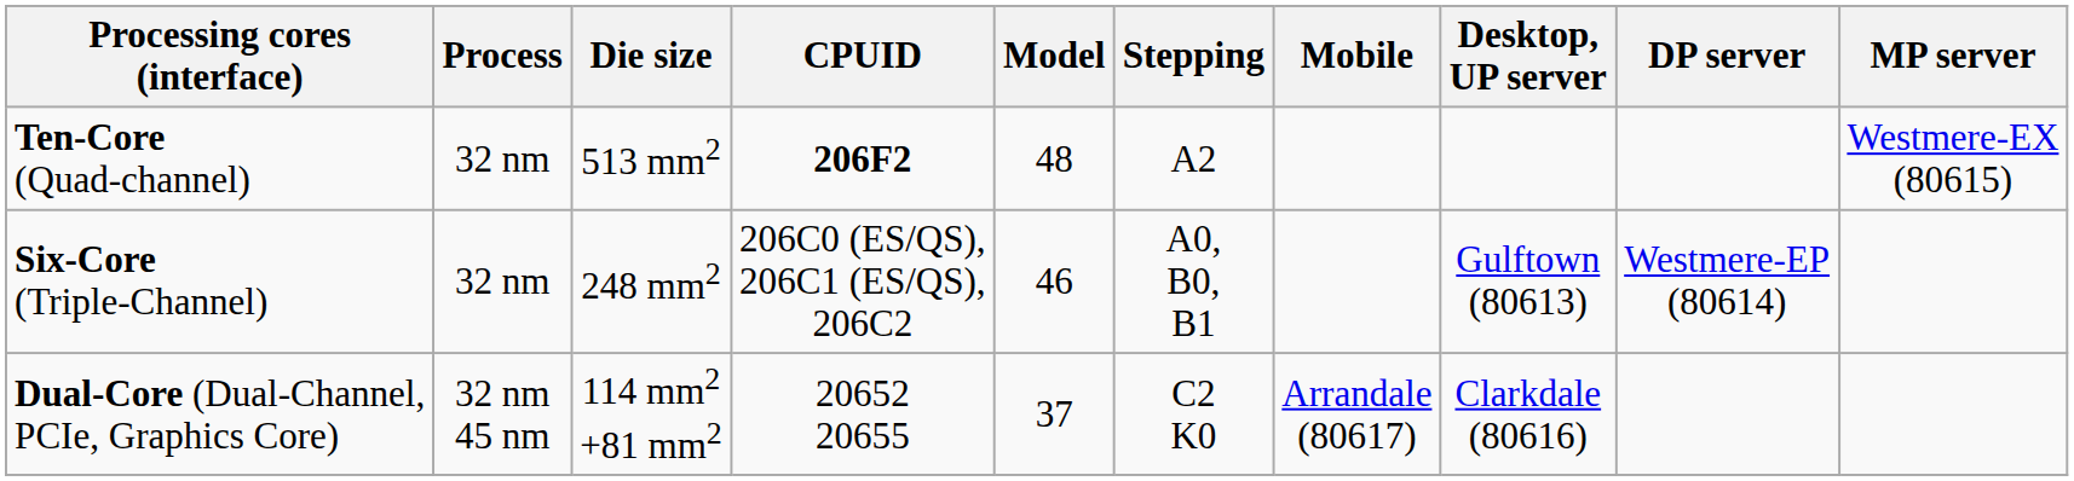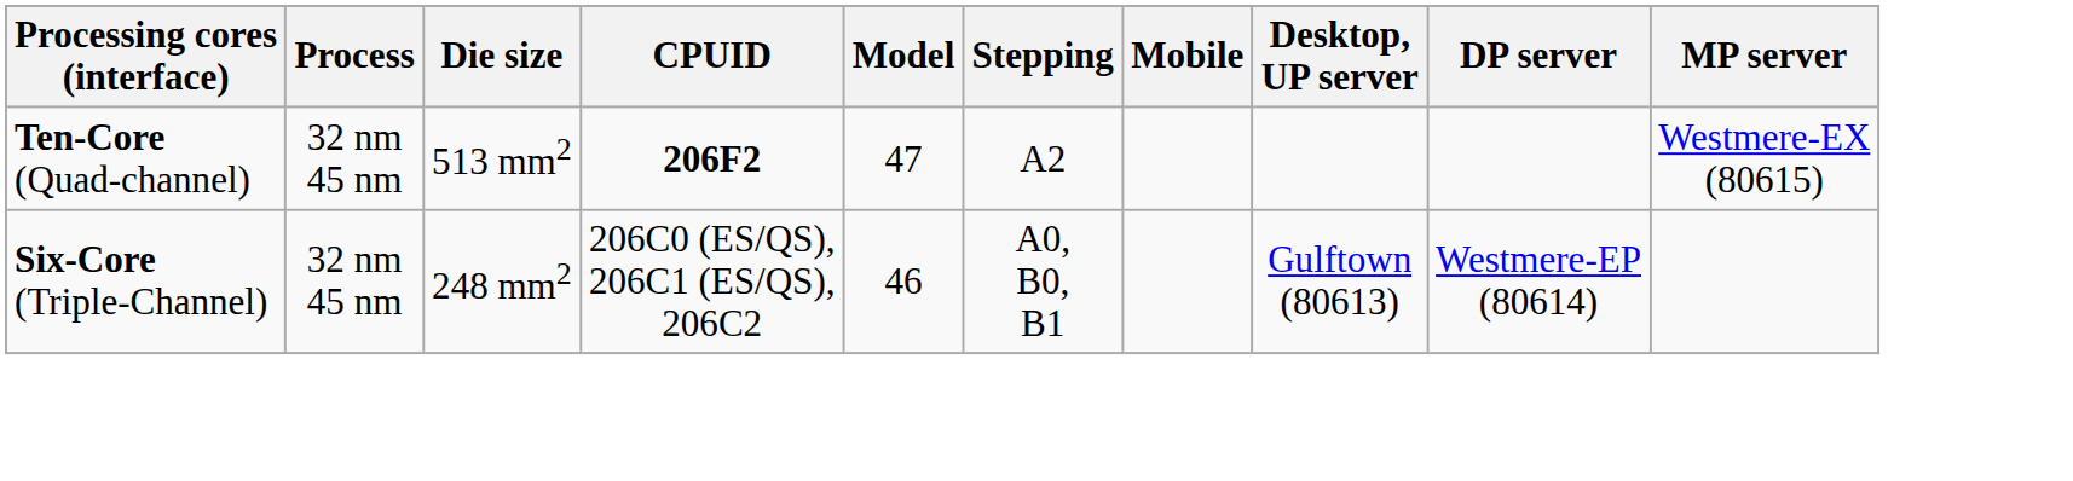Ten-Core (Quad-channel) | Process: 32 nm -> 32 nm 45 nm
Ten-Core (Quad-channel) | Model: 48 -> 47
Six-Core (Triple-Channel) | Process: 32 nm -> 32 nm 45 nm
- row: Dual-Core (Dual-Channel, PCIe, Graphics Core) | 32 nm 45 nm | 114 mm2 +81 mm2 | 20652 20655 | 37 | C2 K0 | Arrandale (80617) | Clarkdale (80616)
